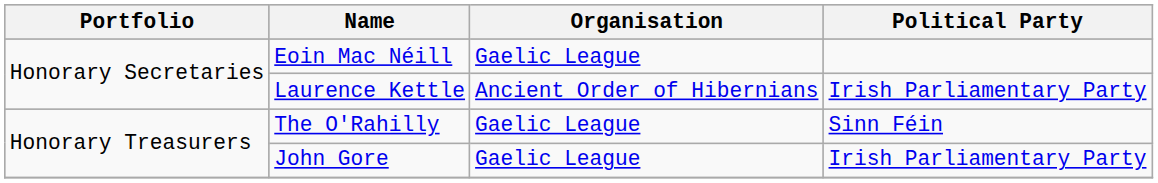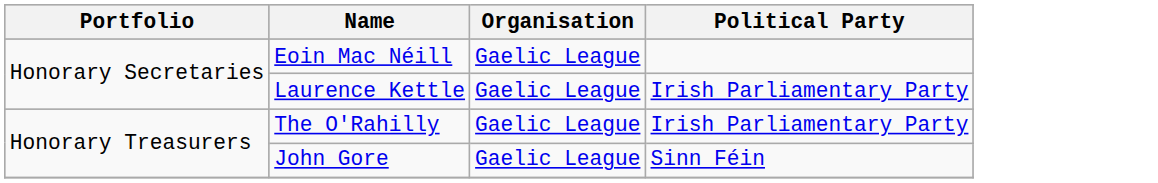Laurence Kettle | Organisation: Ancient Order of Hibernians -> Gaelic League
The O'Rahilly | Political Party: Sinn Féin -> Irish Parliamentary Party
John Gore | Political Party: Irish Parliamentary Party -> Sinn Féin
